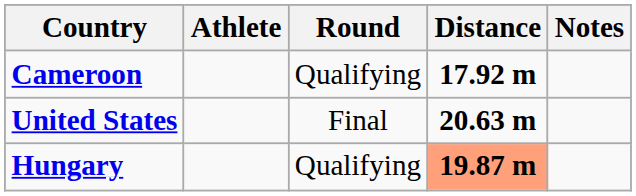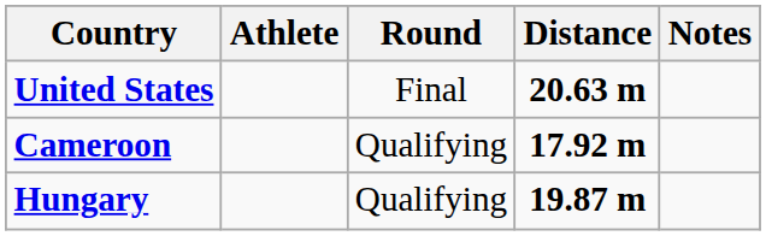rows swapped: Cameroon <-> United States
Hungary | Distance: lightsalmon background -> no background
